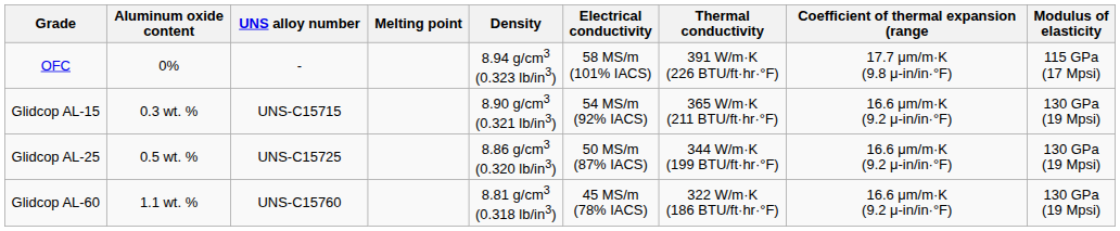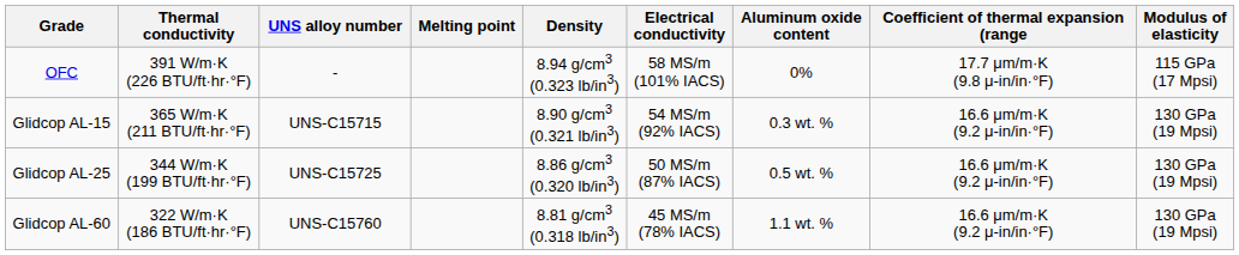columns swapped: Aluminum oxide content <-> Thermal conductivity
